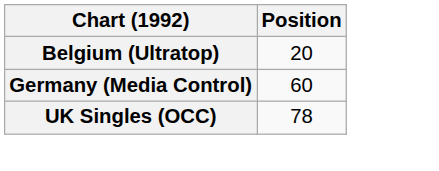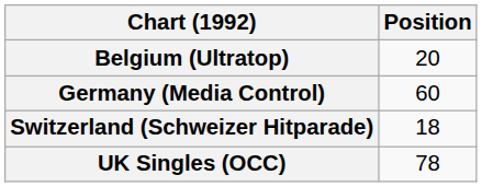+ row: Switzerland (Schweizer Hitparade) | 18
